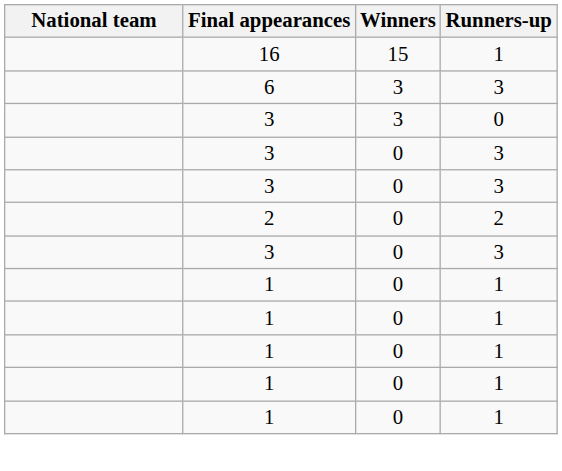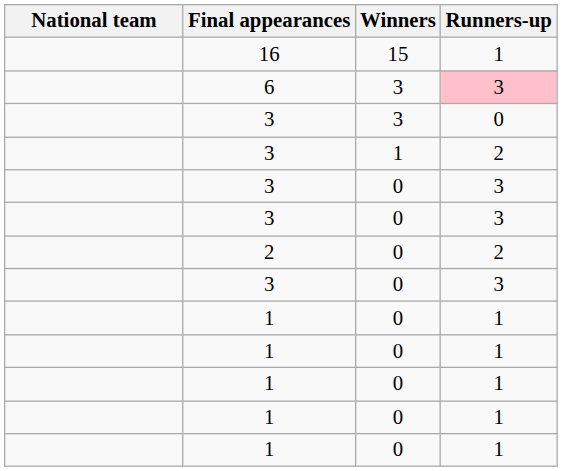6 | Runners-up: no background -> pink background
+ row: 3 | 1 | 2
